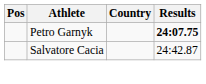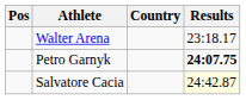+ row: Walter Arena | 23:18.17
Salvatore Cacia | Results: no background -> lightyellow background
